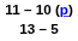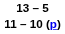rows swapped: 13 – 5 <-> 11 – 10 (p)
